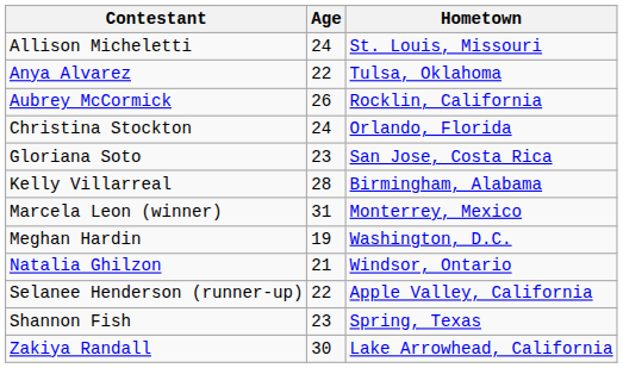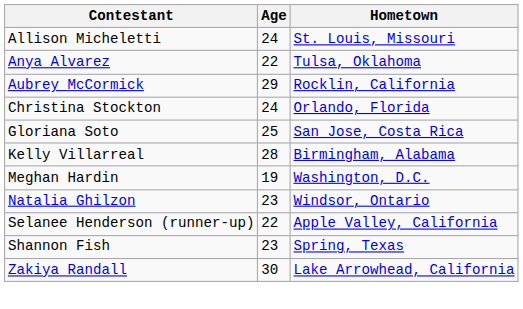Aubrey McCormick | Age: 26 -> 29
Gloriana Soto | Age: 23 -> 25
- row: Marcela Leon (winner) | 31 | Monterrey, Mexico
Natalia Ghilzon | Age: 21 -> 23
